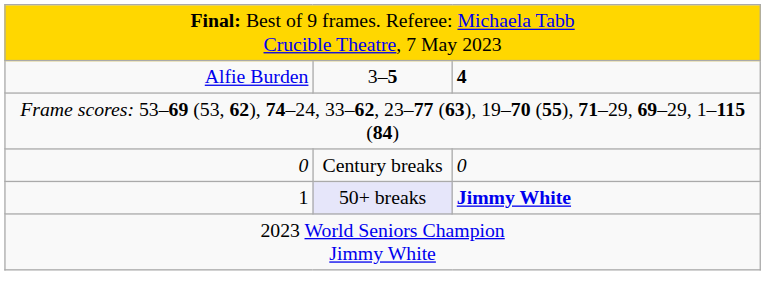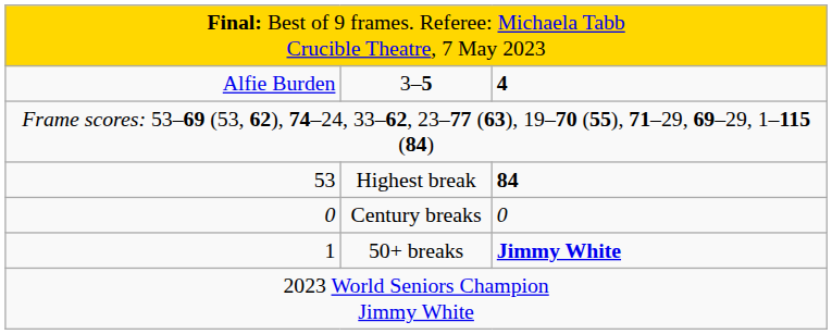+ row: 53 | Highest break | 84
1 | column 2: lavender background -> no background
